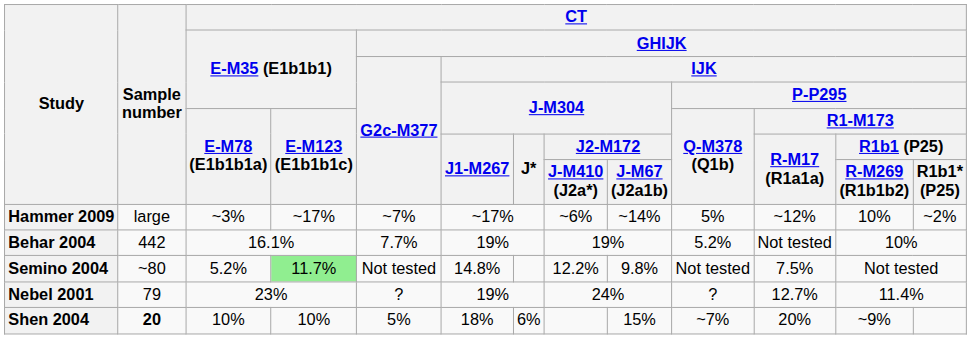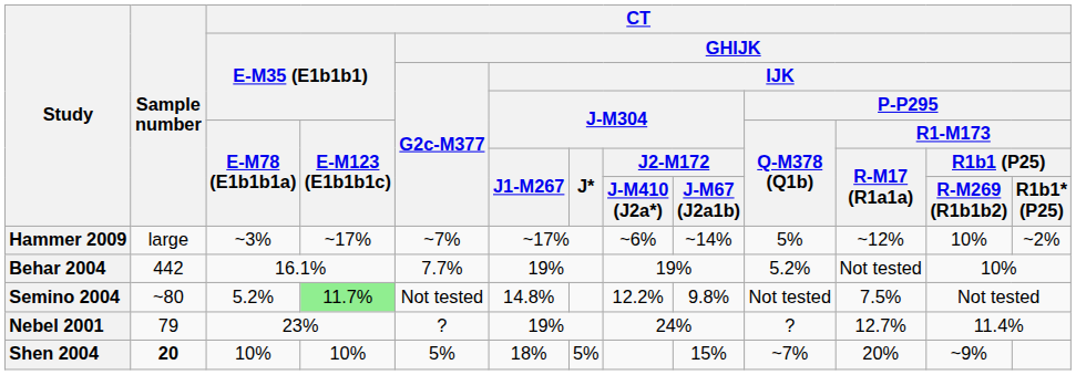Shen 2004 | CT / GHIJK / IJK / J-M304 / J*: 6% -> 5%
